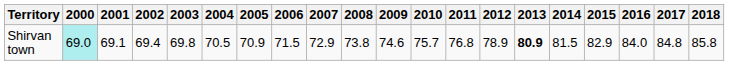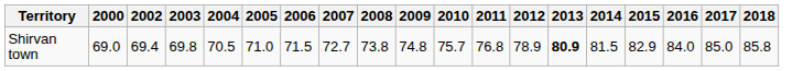- column: 2001 | 69.1
Shirvan town | 2000: paleturquoise background -> no background
Shirvan town | 2005: 70.9 -> 71.0
Shirvan town | 2007: 72.9 -> 72.7
Shirvan town | 2009: 74.6 -> 74.8
Shirvan town | 2017: 84.8 -> 85.0
